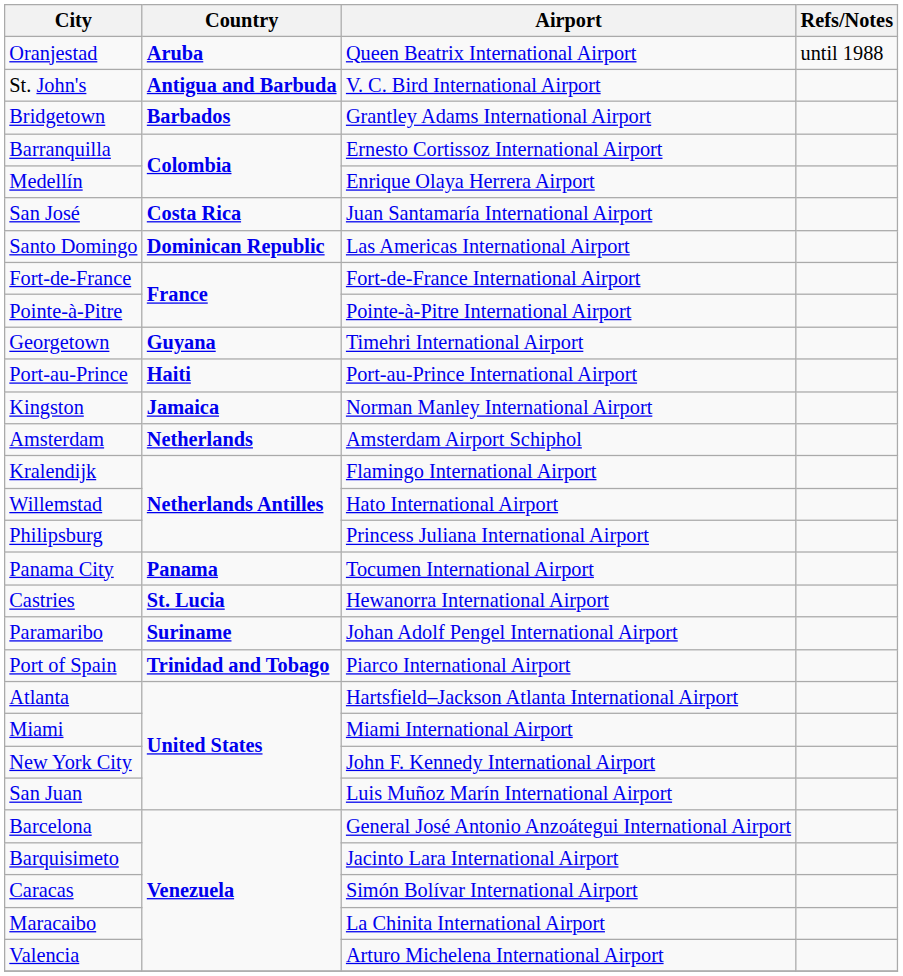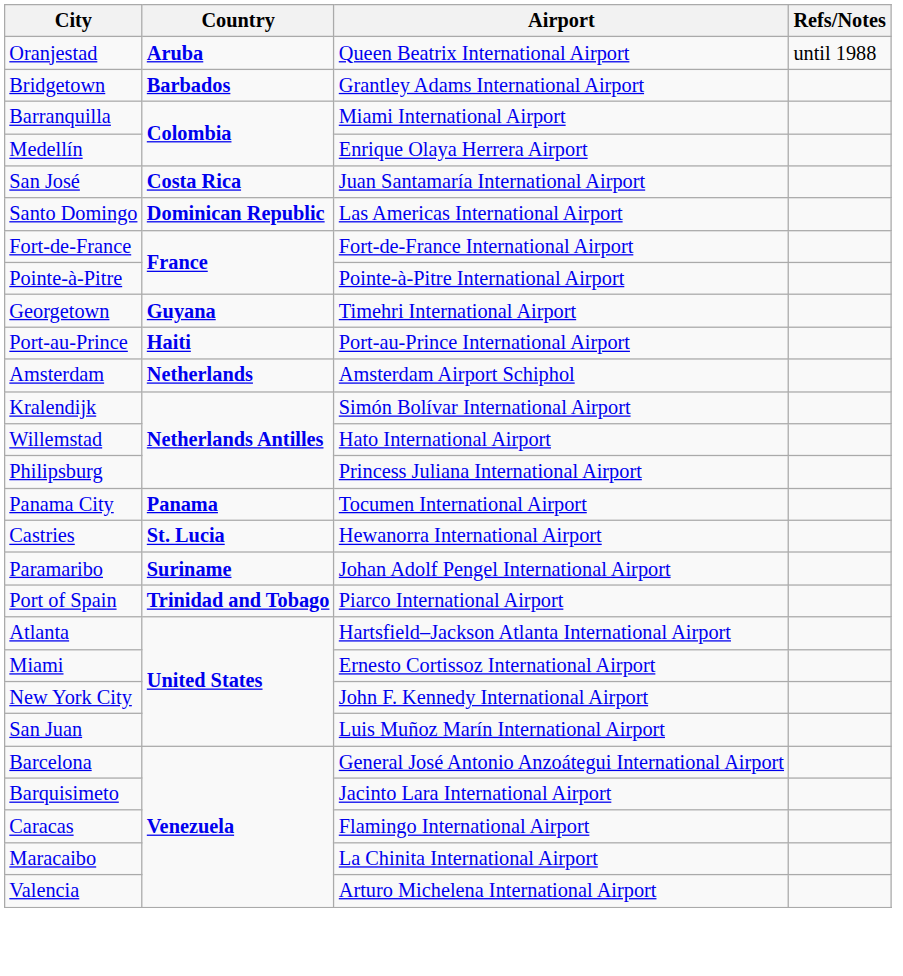- row: St. John's | Antigua and Barbuda | V. C. Bird International Airport
Barranquilla | Airport: Ernesto Cortissoz International Airport -> Miami International Airport
- row: Kingston | Jamaica | Norman Manley International Airport
Kralendijk | Airport: Flamingo International Airport -> Simón Bolívar International Airport
Miami | Airport: Miami International Airport -> Ernesto Cortissoz International Airport
Caracas | Airport: Simón Bolívar International Airport -> Flamingo International Airport
